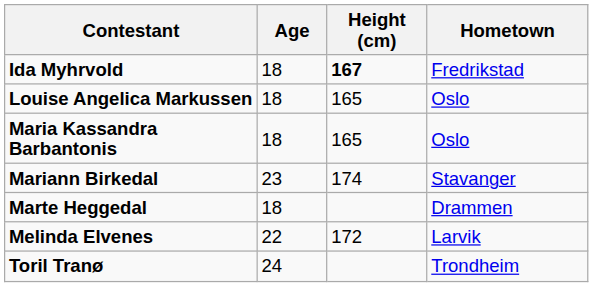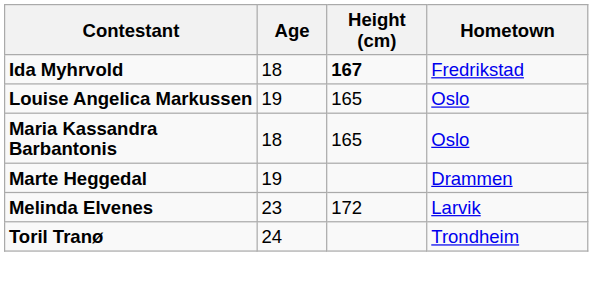Louise Angelica Markussen | Age: 18 -> 19
- row: Mariann Birkedal | 23 | 174 | Stavanger
Marte Heggedal | Age: 18 -> 19
Melinda Elvenes | Age: 22 -> 23
